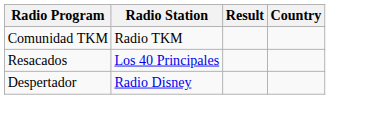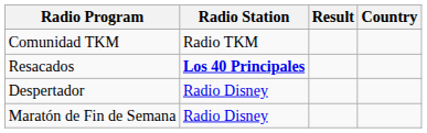Resacados | Radio Station: normal -> bold
+ row: Maratón de Fin de Semana | Radio Disney
